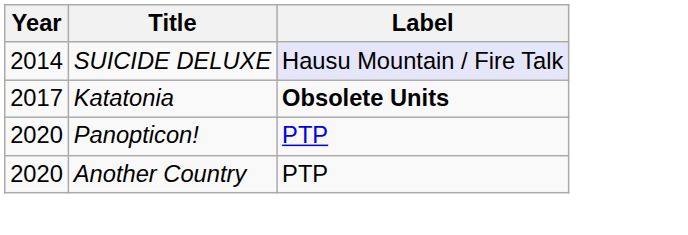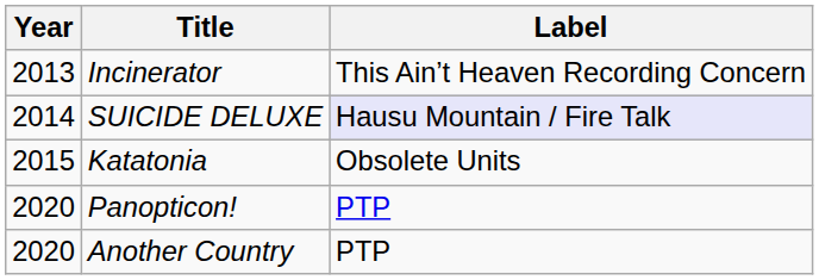+ row: 2013 | Incinerator | This Ain’t Heaven Recording Concern
Katatonia | Year: 2017 -> 2015
Katatonia | Label: bold -> normal
